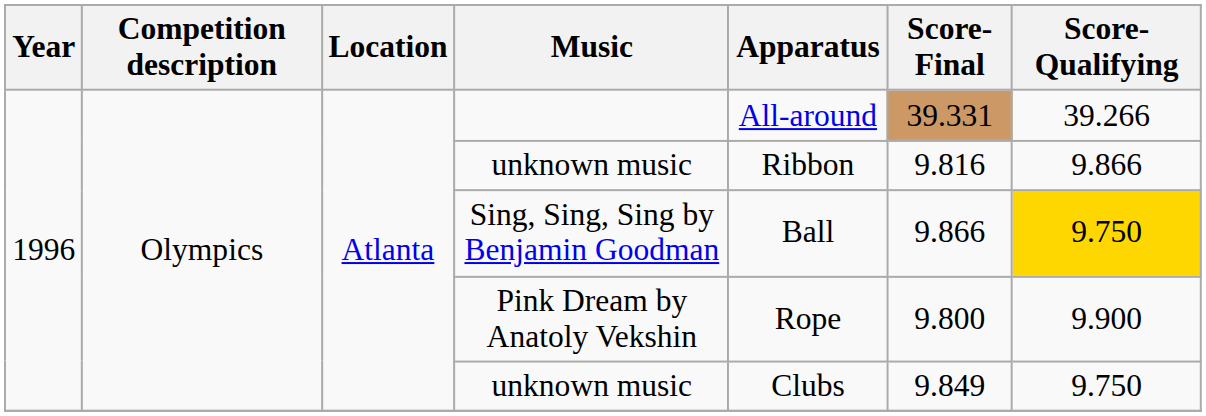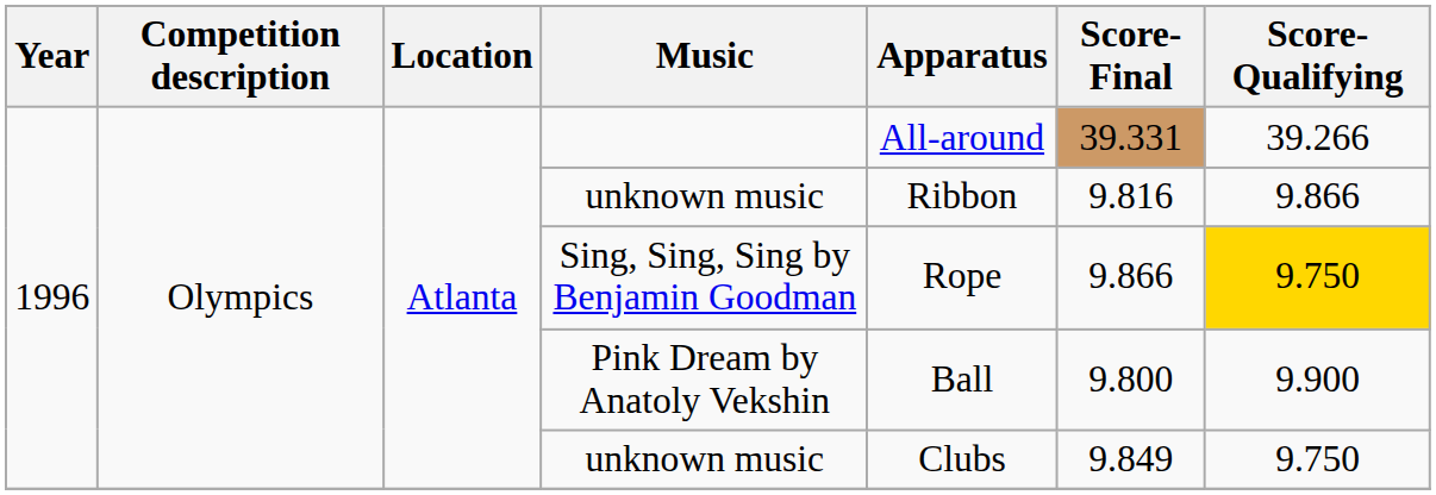Sing, Sing, Sing by Benjamin Goodman | Apparatus: Ball -> Rope
Pink Dream by Anatoly Vekshin | Apparatus: Rope -> Ball
